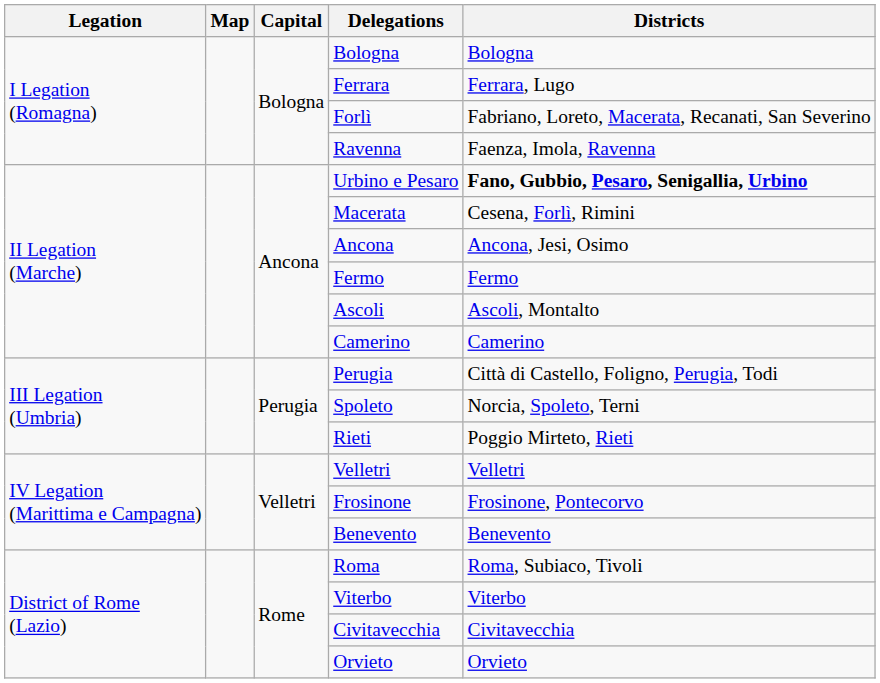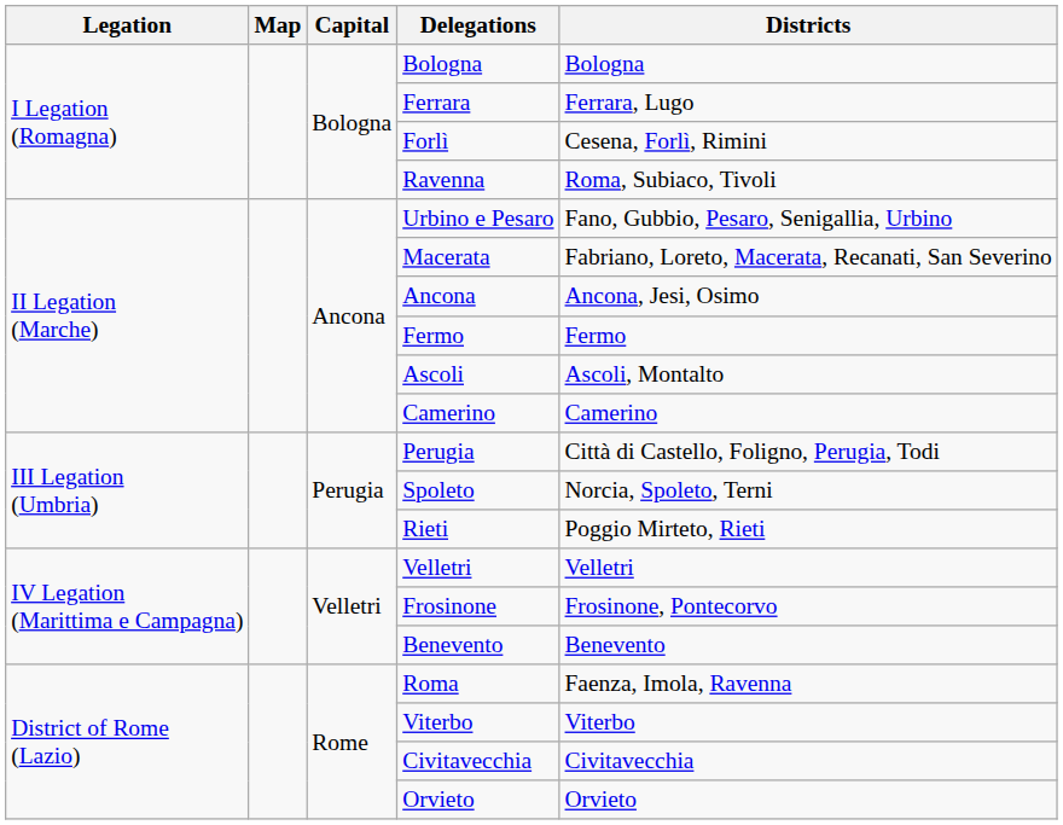Forlì | Districts: Fabriano, Loreto, Macerata, Recanati, San Severino -> Cesena, Forlì, Rimini
Ravenna | Districts: Faenza, Imola, Ravenna -> Roma, Subiaco, Tivoli
Urbino e Pesaro | Districts: bold -> normal
Macerata | Districts: Cesena, Forlì, Rimini -> Fabriano, Loreto, Macerata, Recanati, San Severino
Roma | Districts: Roma, Subiaco, Tivoli -> Faenza, Imola, Ravenna
